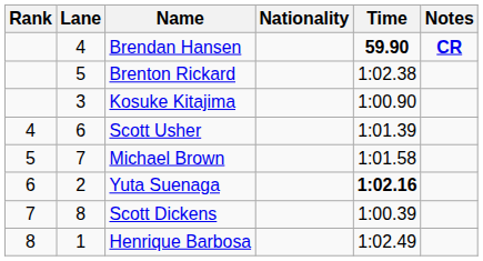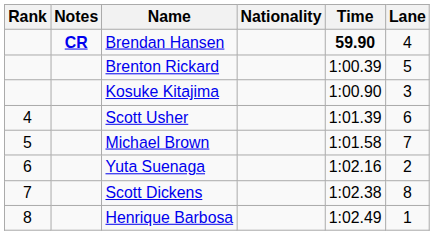columns swapped: Lane <-> Notes
Brenton Rickard | Time: 1:02.38 -> 1:00.39
Yuta Suenaga | Time: bold -> normal
Scott Dickens | Time: 1:00.39 -> 1:02.38
